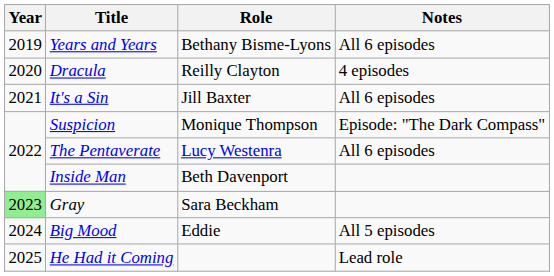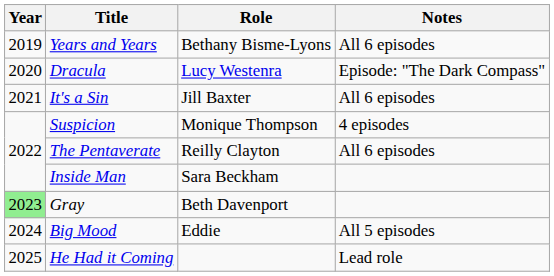Dracula | Role: Reilly Clayton -> Lucy Westenra
Dracula | Notes: 4 episodes -> Episode: "The Dark Compass"
Suspicion | Notes: Episode: "The Dark Compass" -> 4 episodes
The Pentaverate | Role: Lucy Westenra -> Reilly Clayton
Inside Man | Role: Beth Davenport -> Sara Beckham
Gray | Role: Sara Beckham -> Beth Davenport
